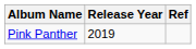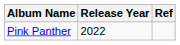Pink Panther | Release Year: 2019 -> 2022
